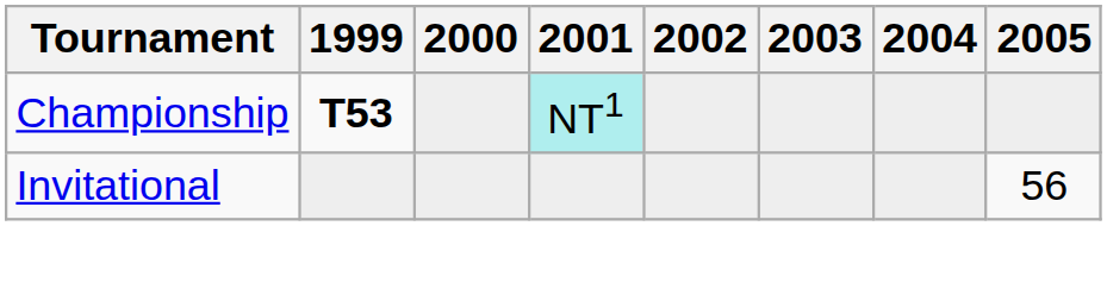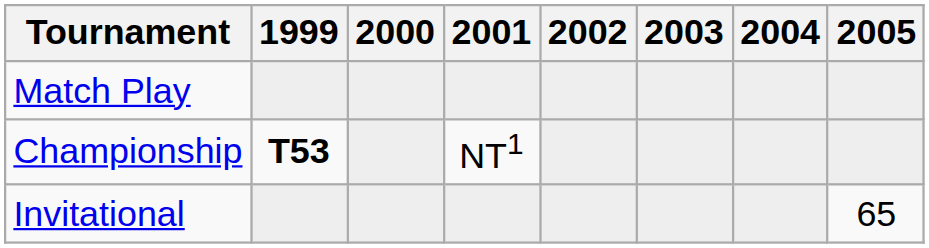+ row: Match Play
Championship | 2001: paleturquoise background -> no background
Invitational | 2005: 56 -> 65
